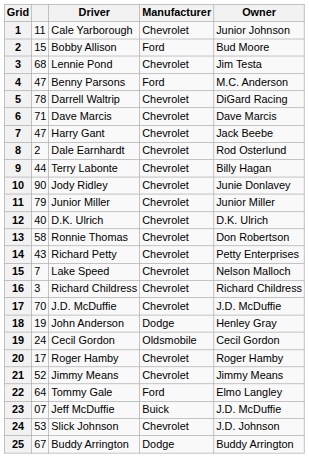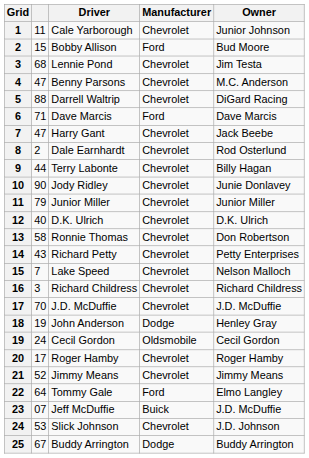4 | Manufacturer: Ford -> Chevrolet
5 | column 2: 78 -> 88
6 | Manufacturer: Chevrolet -> Ford
